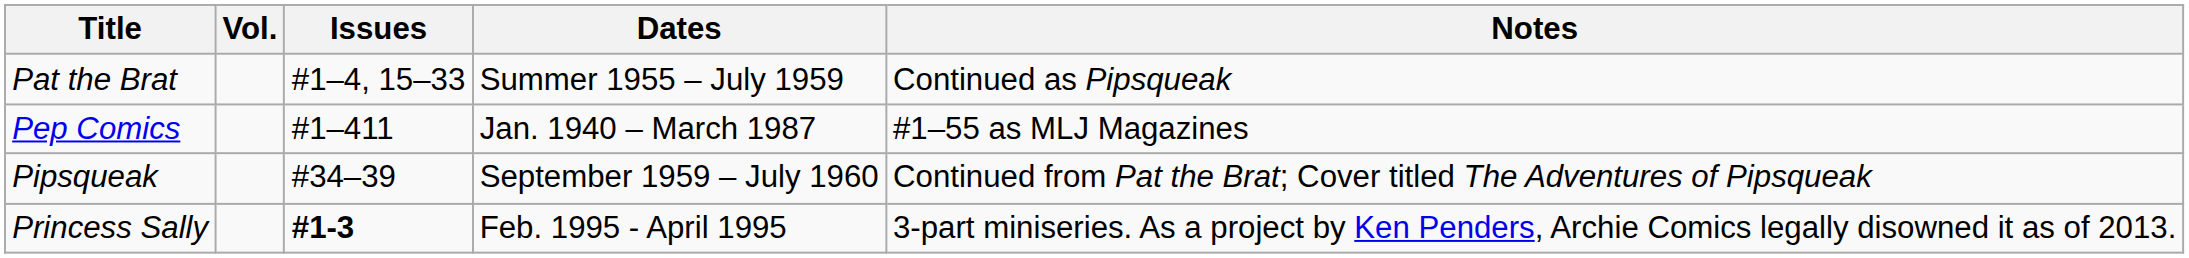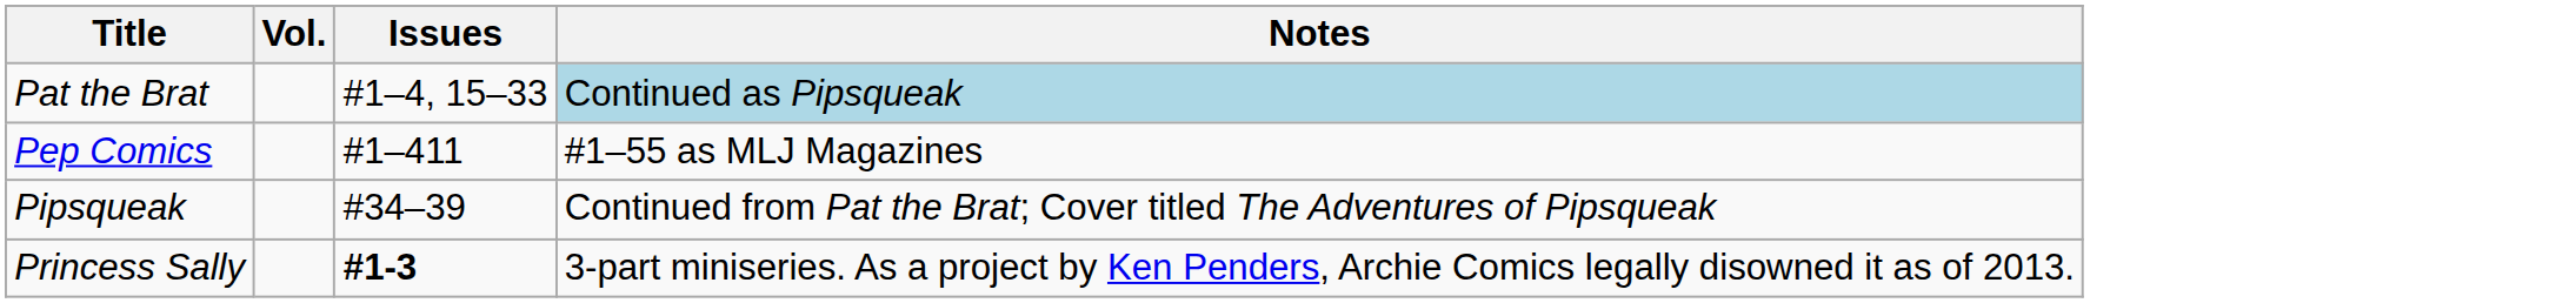- column: Dates | Summer 1955 – July 1959 | Jan. 1940 – March 1987 | September 1959 – July 1960 | Feb. 1995 - April 1995
Pat the Brat | Notes: no background -> lightblue background
